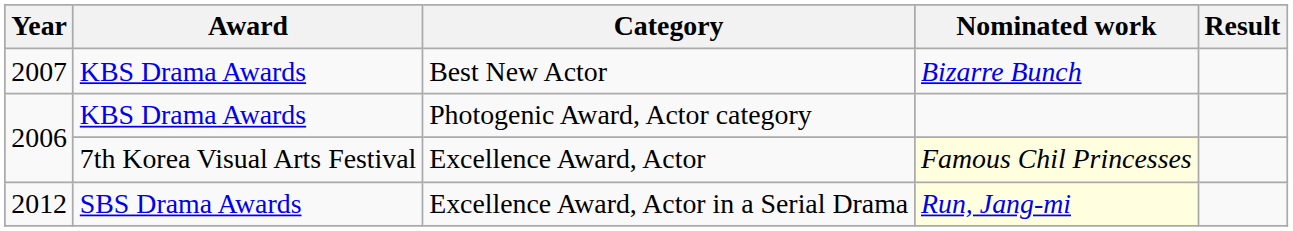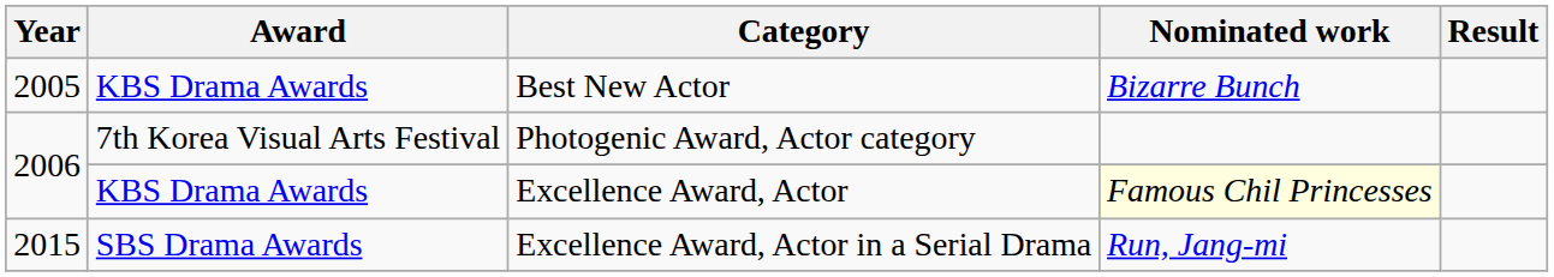Best New Actor | Year: 2007 -> 2005
Photogenic Award, Actor category | Award: KBS Drama Awards -> 7th Korea Visual Arts Festival
Excellence Award, Actor | Award: 7th Korea Visual Arts Festival -> KBS Drama Awards
Excellence Award, Actor in a Serial Drama | Year: 2012 -> 2015
Excellence Award, Actor in a Serial Drama | Nominated work: lightyellow background -> no background
